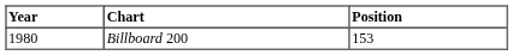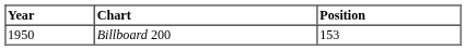Billboard 200 | Year: 1980 -> 1950
